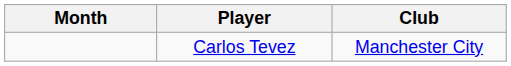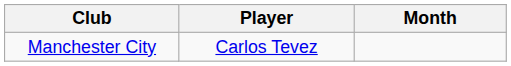columns swapped: Month <-> Club
